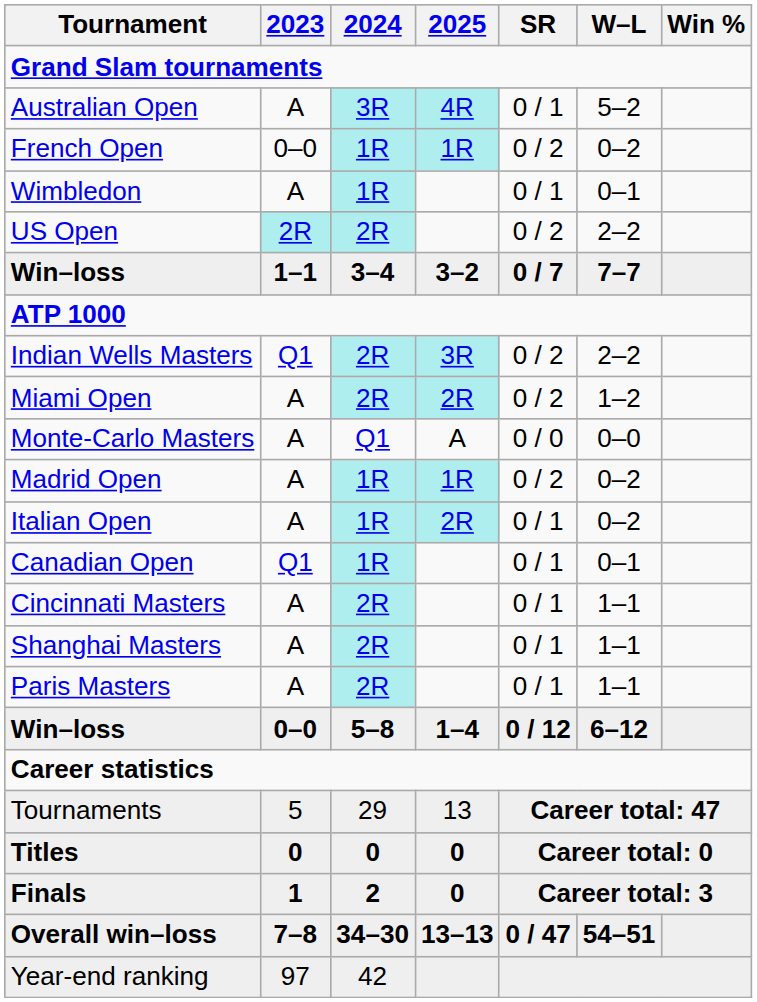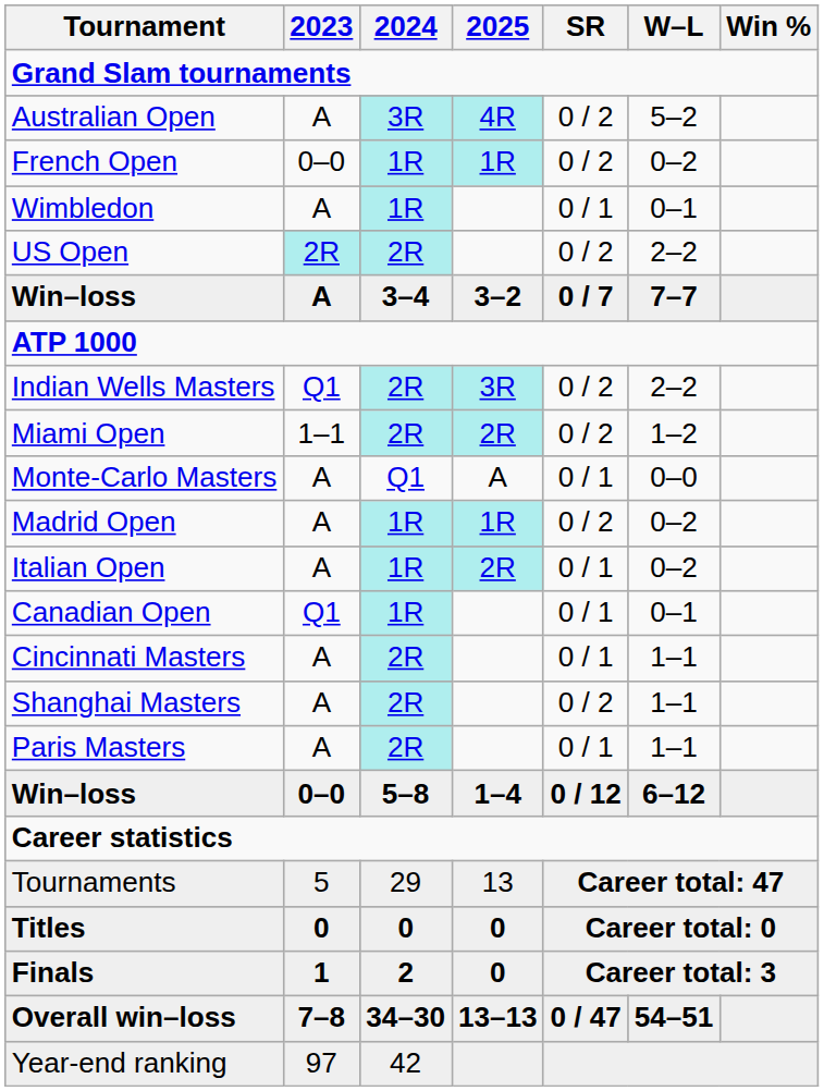Australian Open | SR: 0 / 1 -> 0 / 2
Win–loss / 3–4 | 2023: 1–1 -> A
Miami Open | 2023: A -> 1–1
Monte-Carlo Masters | SR: 0 / 0 -> 0 / 1
Shanghai Masters | SR: 0 / 1 -> 0 / 2
